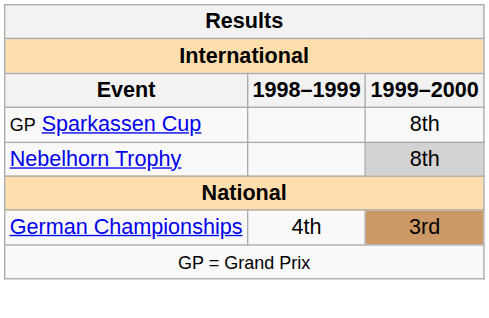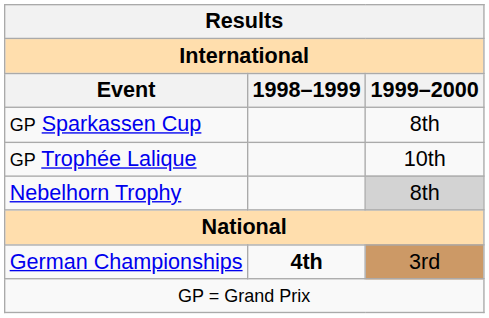+ row: GP Trophée Lalique | 10th
German Championships | 1998–1999: normal -> bold
